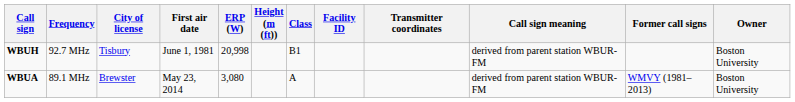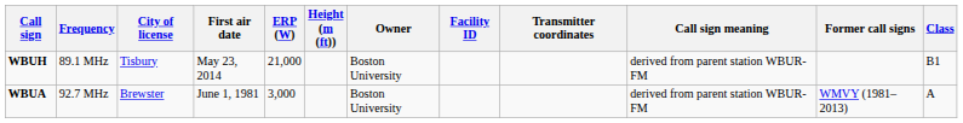columns swapped: Class <-> Owner
WBUH | Frequency: 92.7 MHz -> 89.1 MHz
WBUH | First air date: June 1, 1981 -> May 23, 2014
WBUH | ERP (W): 20,998 -> 21,000
WBUA | Frequency: 89.1 MHz -> 92.7 MHz
WBUA | First air date: May 23, 2014 -> June 1, 1981
WBUA | ERP (W): 3,080 -> 3,000
